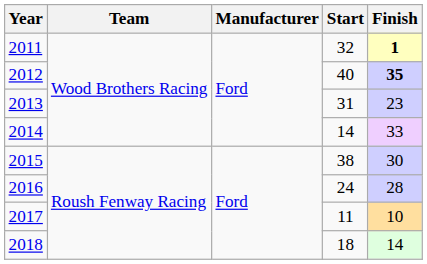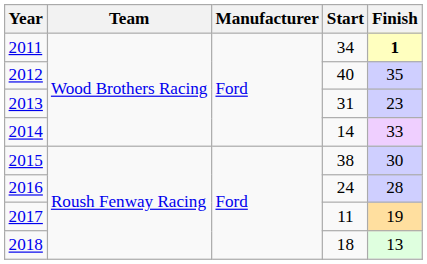2011 | Start: 32 -> 34
2012 | Finish: bold -> normal
2017 | Finish: 10 -> 19
2018 | Finish: 14 -> 13
